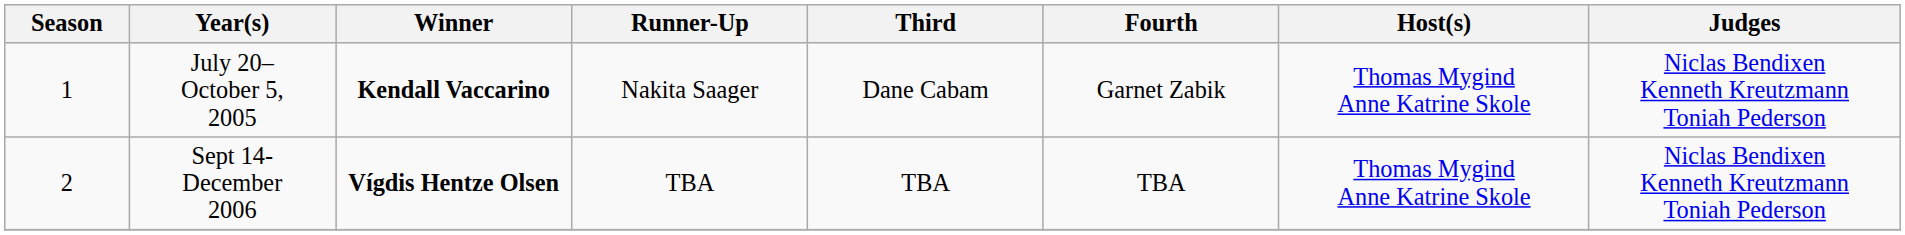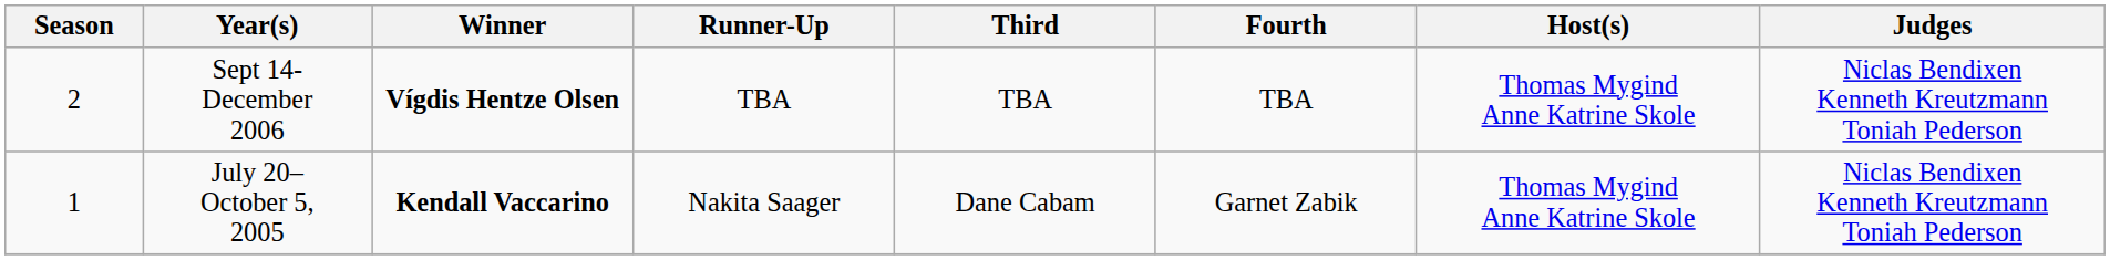rows swapped: July 20– October 5, 2005 <-> Sept 14- December 2006
